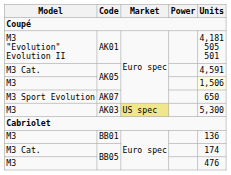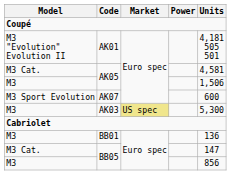M3 Cat. / AK05 | Units: 4,591 -> 4,581
M3 / AK05 | Units: lightyellow background -> no background
AK07 | Units: 650 -> 600
M3 Cat. / BB05 | Units: 174 -> 147
M3 / BB05 | Units: 476 -> 856
